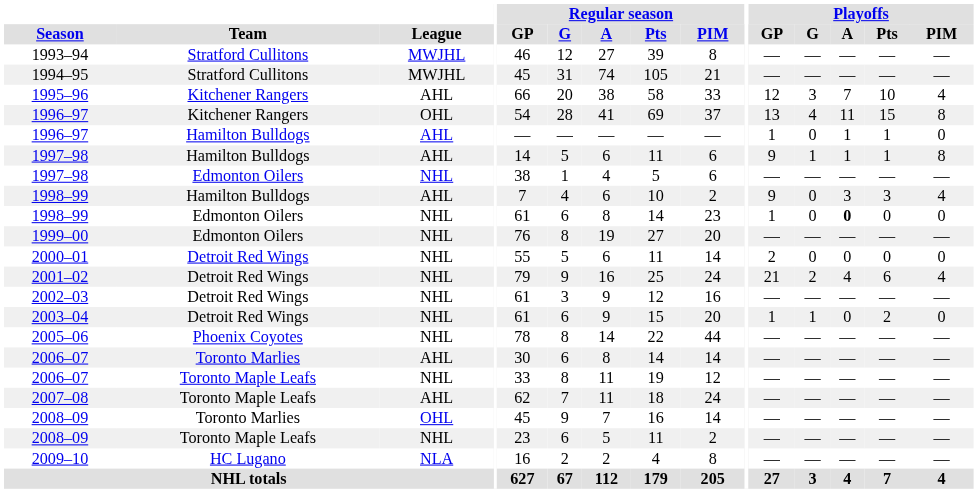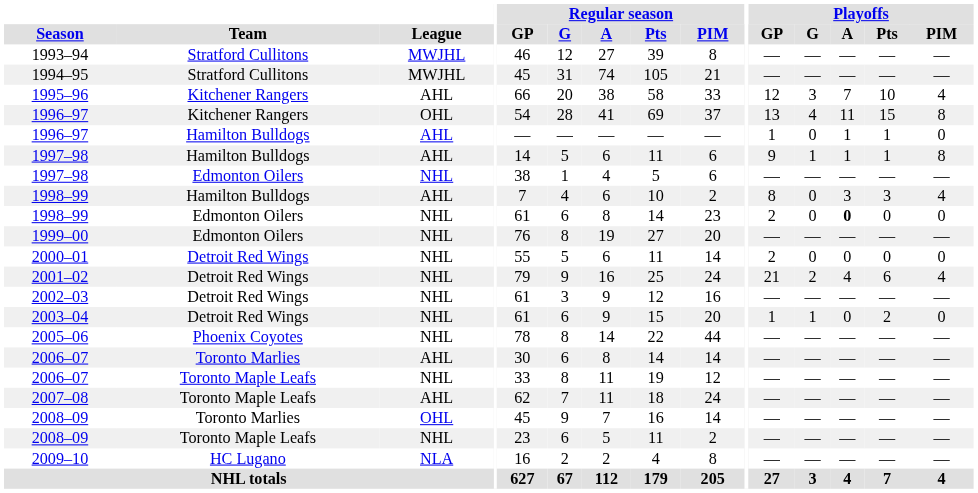1998–99 / Hamilton Bulldogs | Playoffs / GP: 9 -> 8
1998–99 / Edmonton Oilers | Playoffs / GP: 1 -> 2
